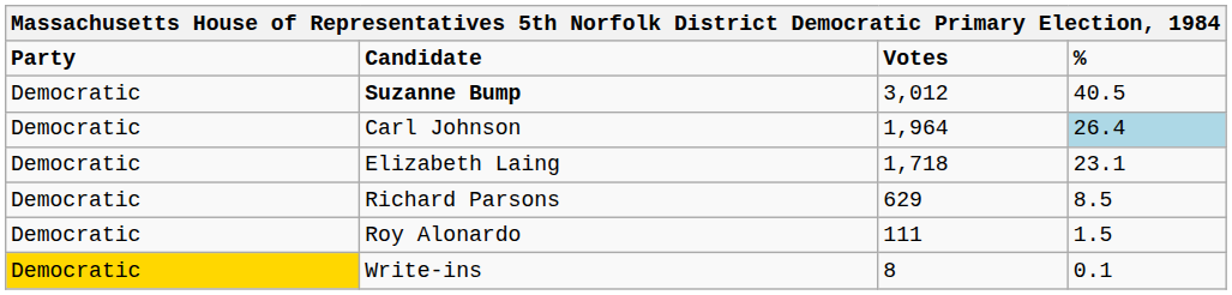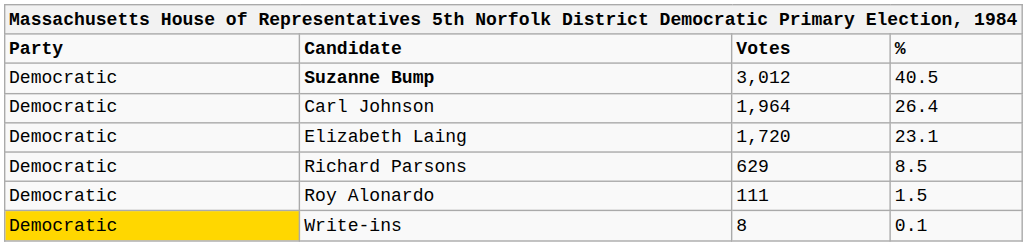Carl Johnson | %: lightblue background -> no background
Elizabeth Laing | Votes: 1,718 -> 1,720
